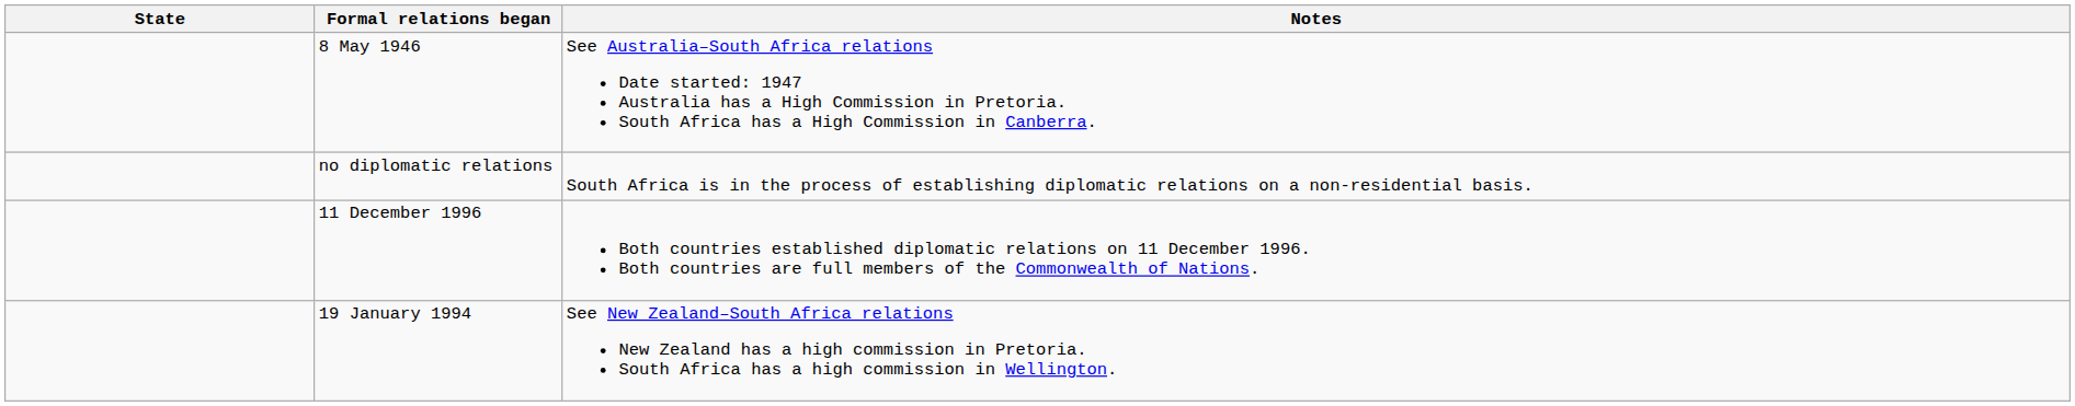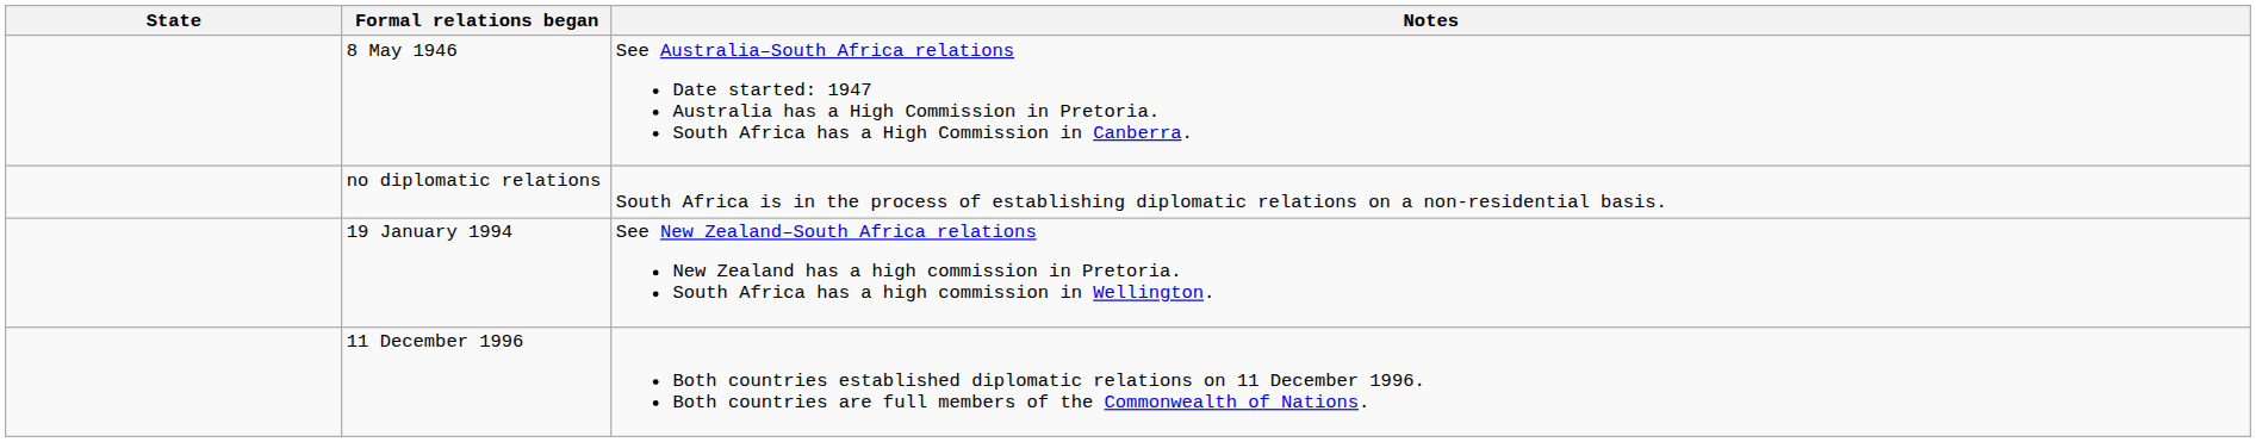rows swapped: 19 January 1994 <-> 11 December 1996
